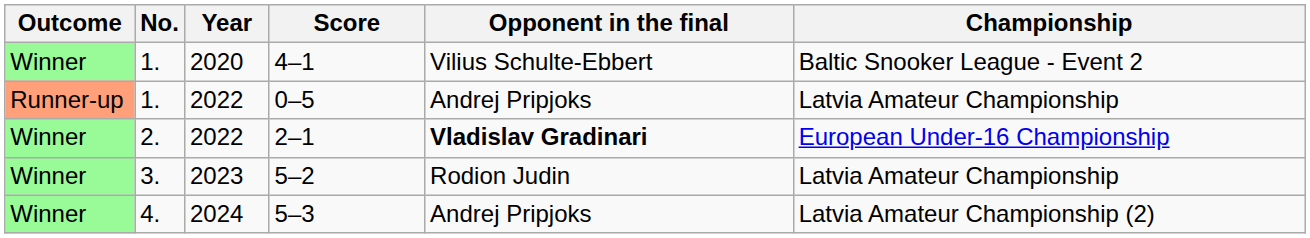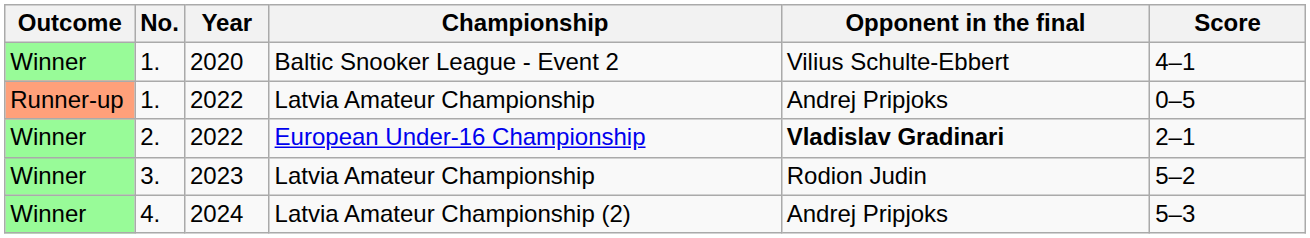columns swapped: Championship <-> Score
